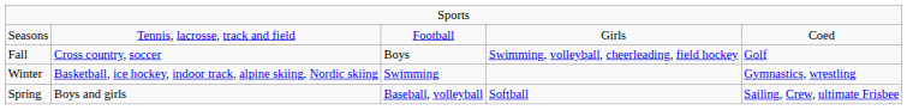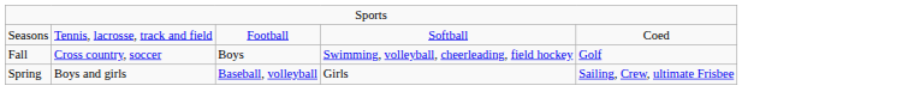Seasons | column 4: Girls -> Softball
- row: Winter | Basketball, ice hockey, indoor track, alpine skiing, Nordic skiing | Swimming | Gymnastics, wrestling
Spring | column 4: Softball -> Girls
